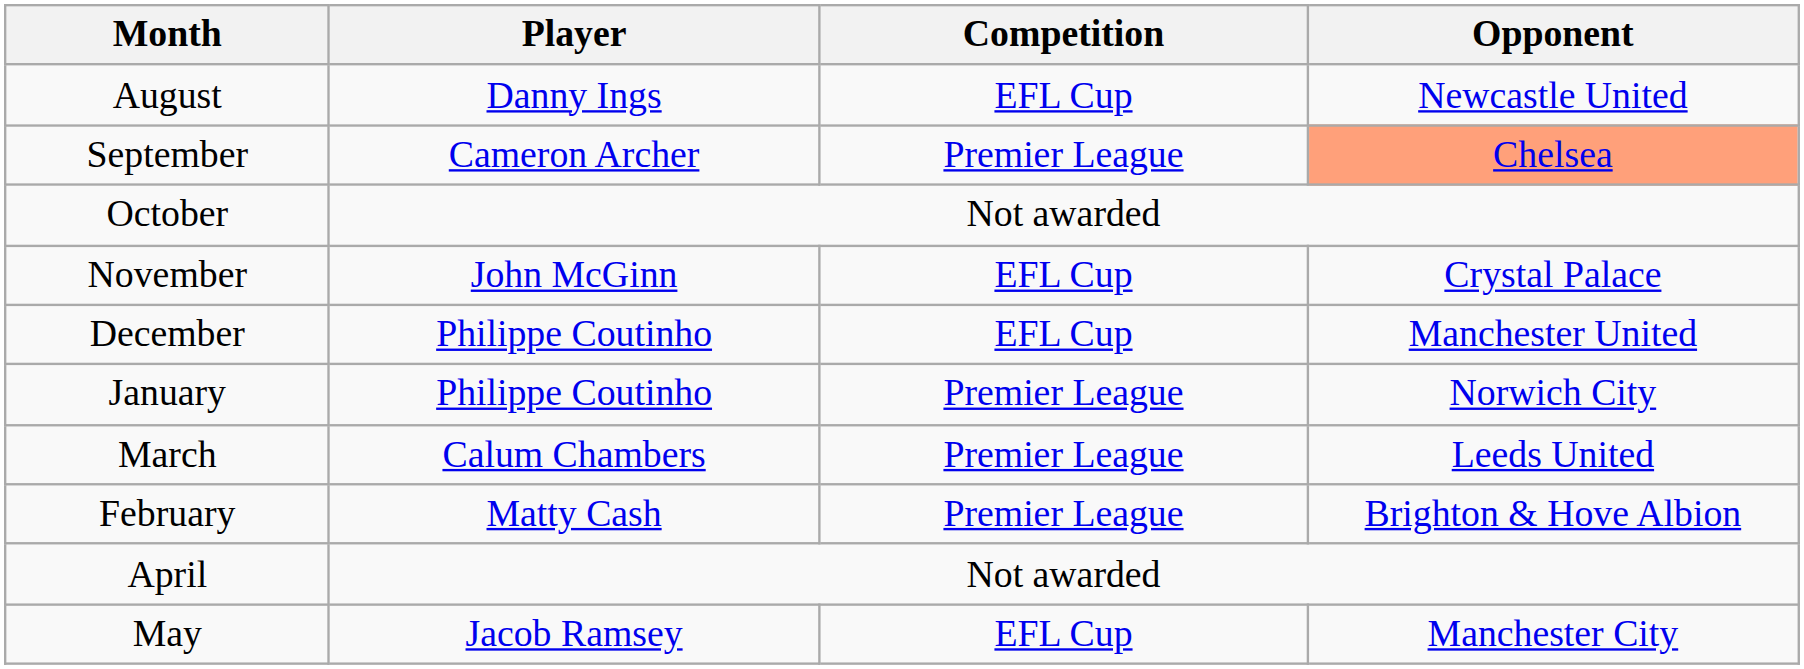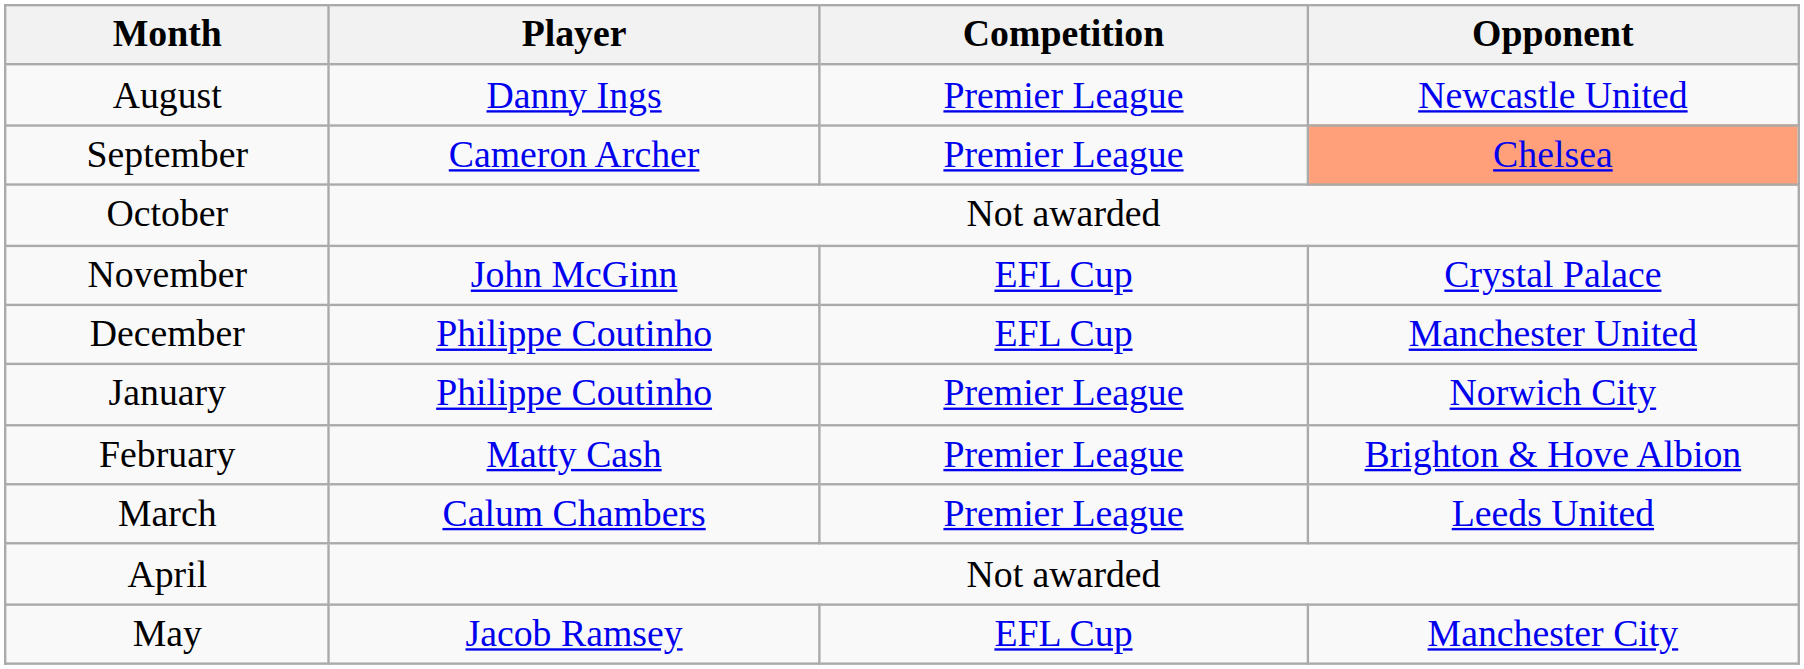August | Competition: EFL Cup -> Premier League
rows swapped: February <-> March
